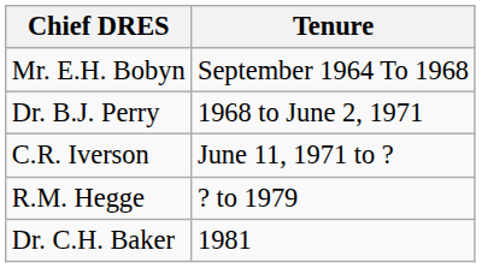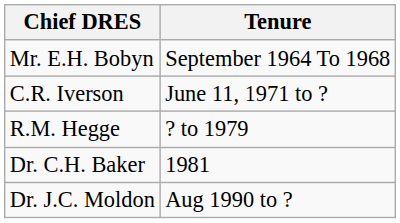- row: Dr. B.J. Perry | 1968 to June 2, 1971
+ row: Dr. J.C. Moldon | Aug 1990 to ?
